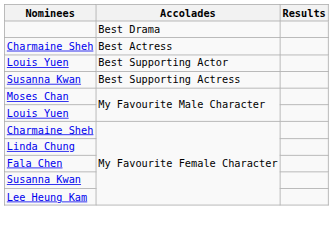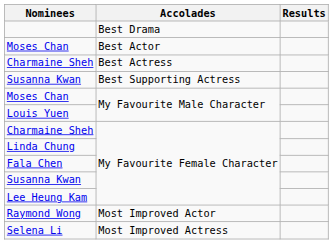+ row: Moses Chan | Best Actor
- row: Louis Yuen | Best Supporting Actor
+ row: Raymond Wong | Most Improved Actor
+ row: Selena Li | Most Improved Actress
